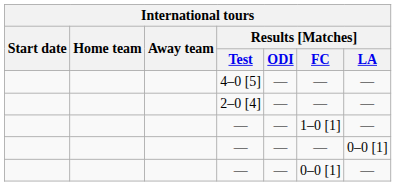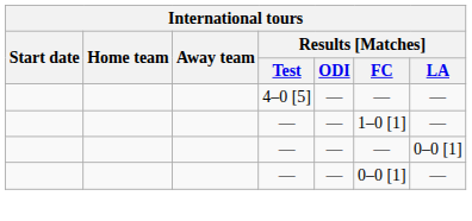- row: 2–0 [4] | — | — | —
